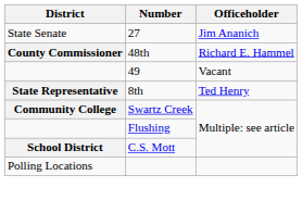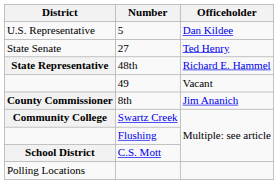+ row: U.S. Representative | 5 | Dan Kildee
27 | Officeholder: Jim Ananich -> Ted Henry
48th | District: County Commissioner -> State Representative
8th | District: State Representative -> County Commissioner
8th | Officeholder: Ted Henry -> Jim Ananich
